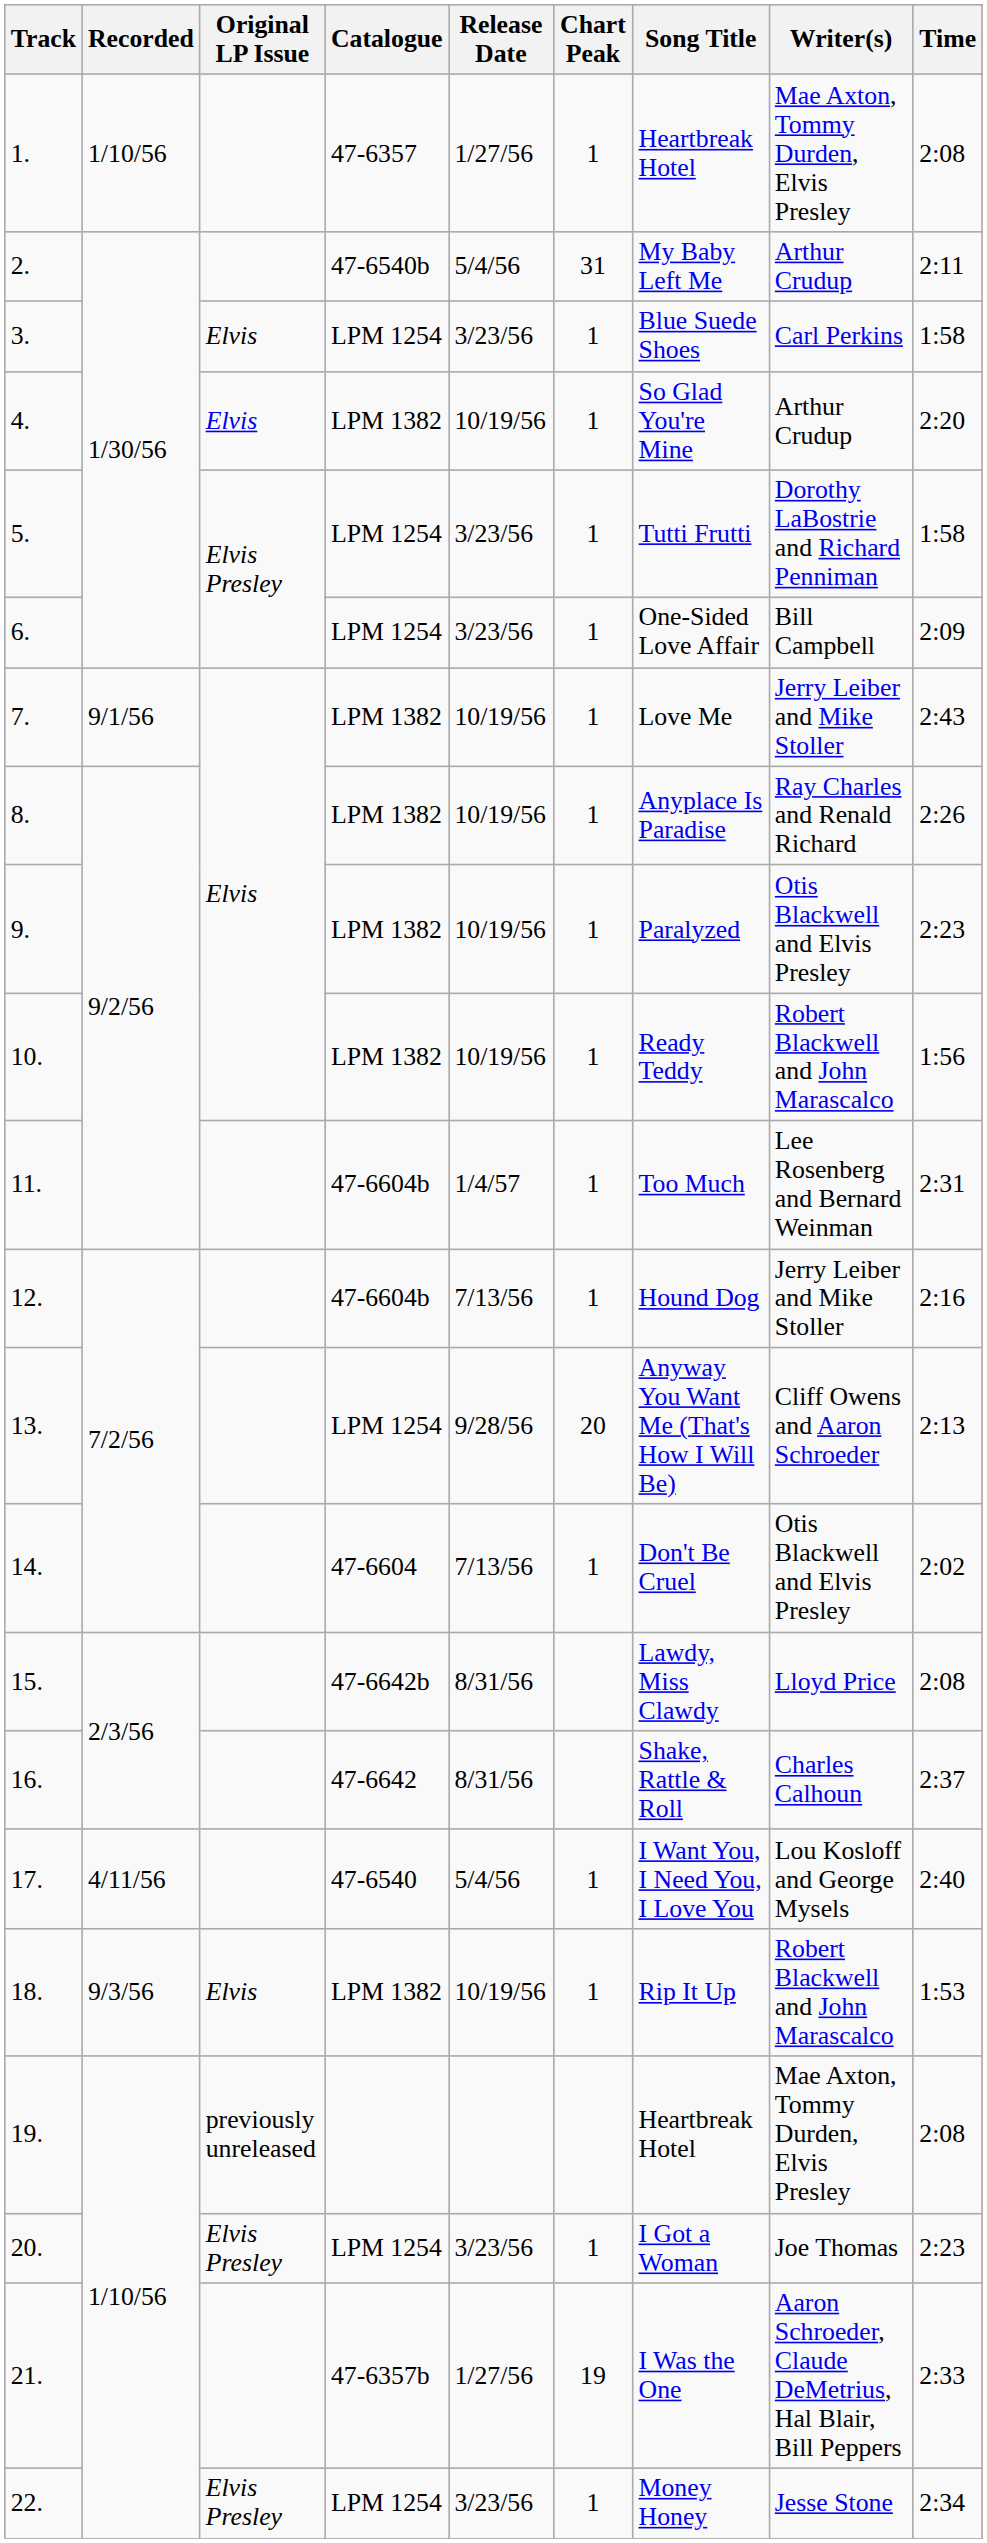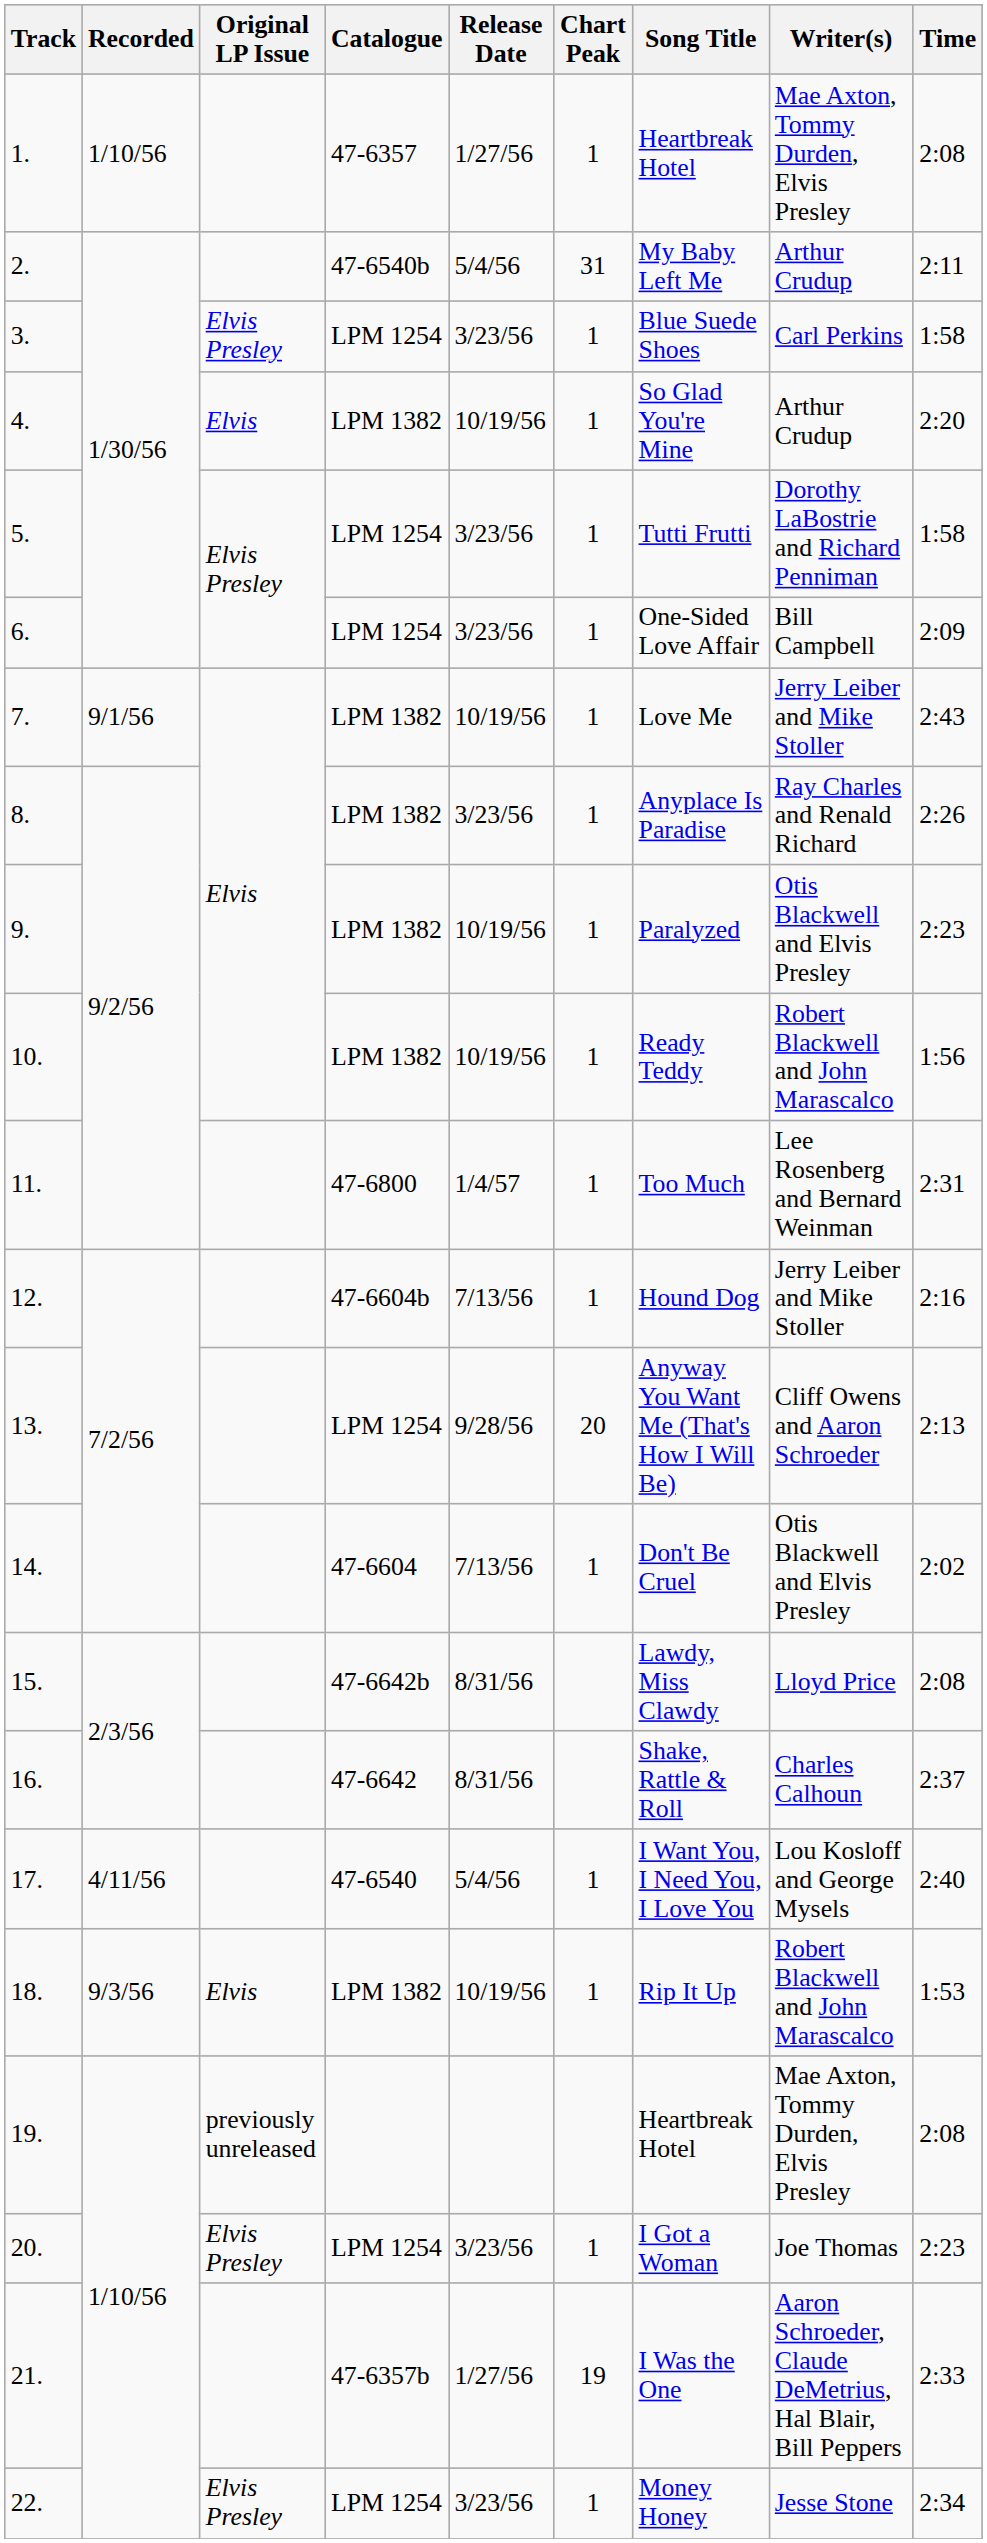3. | Original LP Issue: Elvis -> Elvis Presley
8. | Release Date: 10/19/56 -> 3/23/56
11. | Catalogue: 47-6604b -> 47-6800
